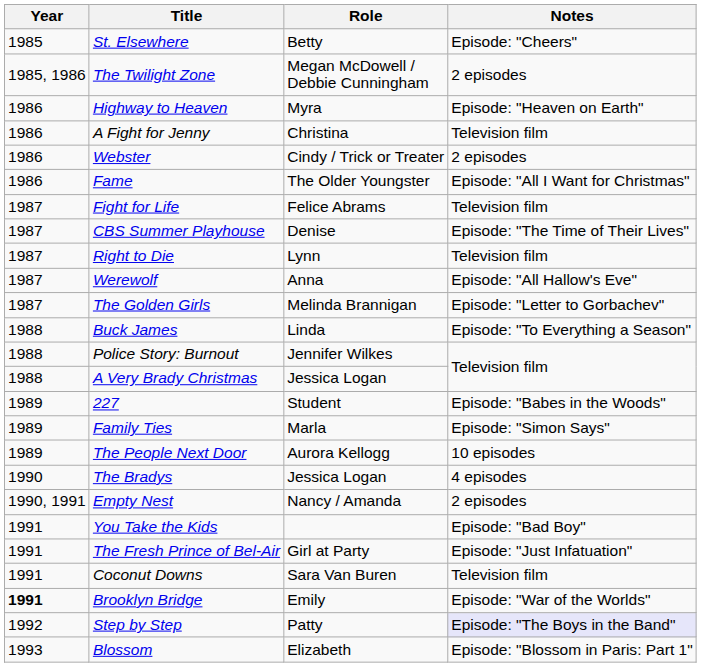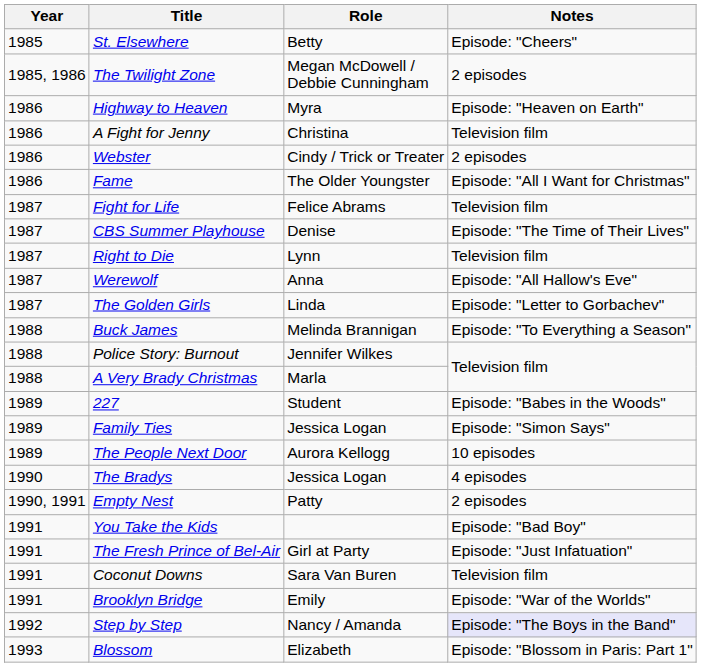The Golden Girls | Role: Melinda Brannigan -> Linda
Buck James | Role: Linda -> Melinda Brannigan
A Very Brady Christmas | Role: Jessica Logan -> Marla
Family Ties | Role: Marla -> Jessica Logan
Empty Nest | Role: Nancy / Amanda -> Patty
Brooklyn Bridge | Year: bold -> normal
Step by Step | Role: Patty -> Nancy / Amanda
